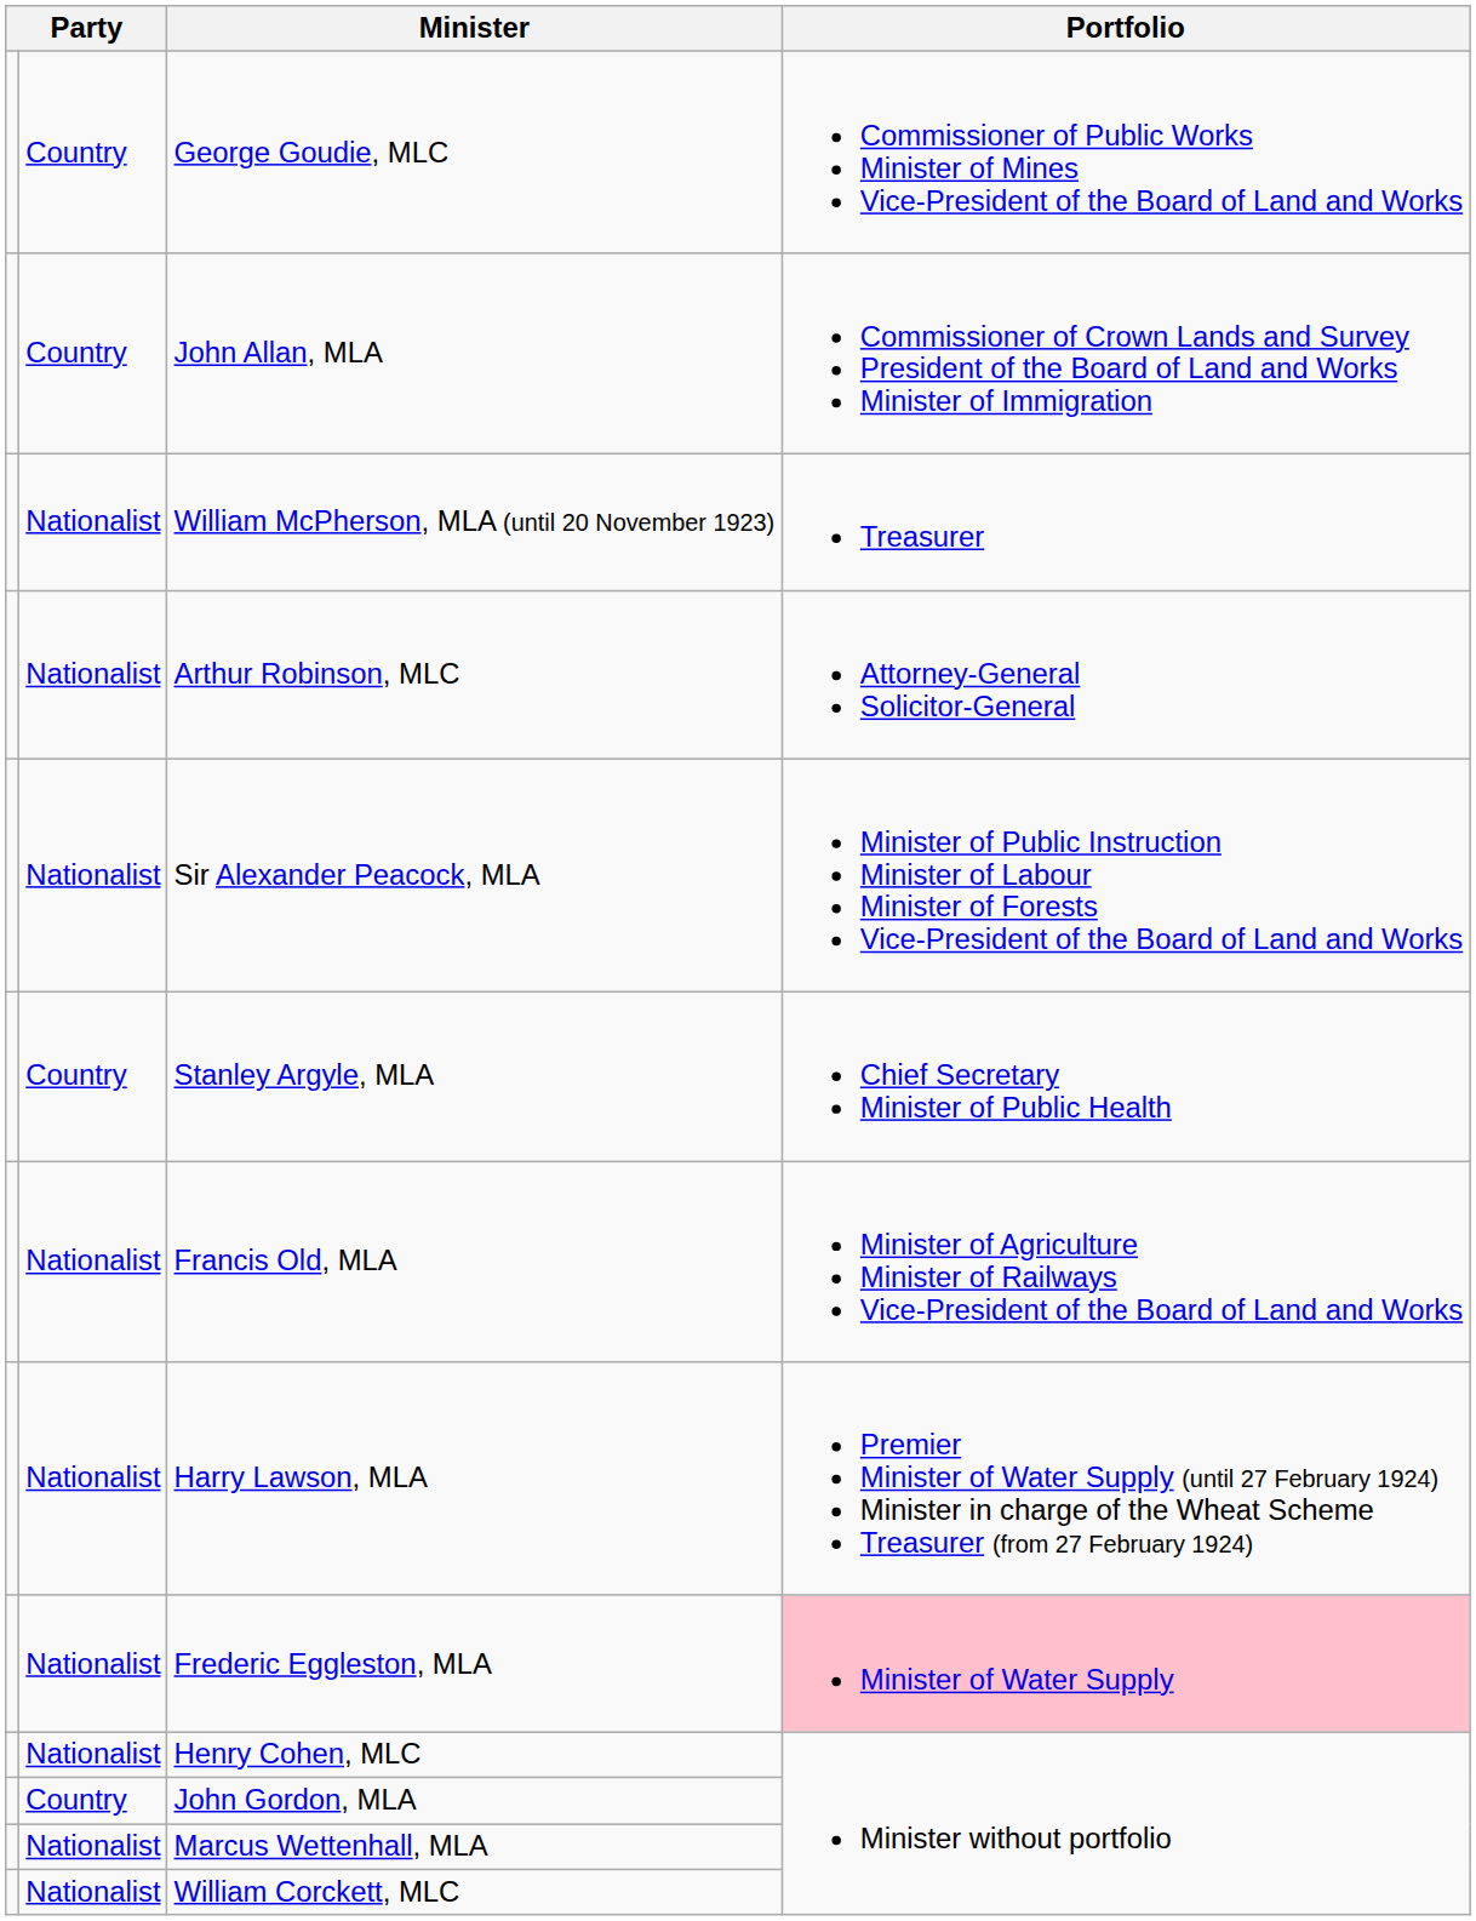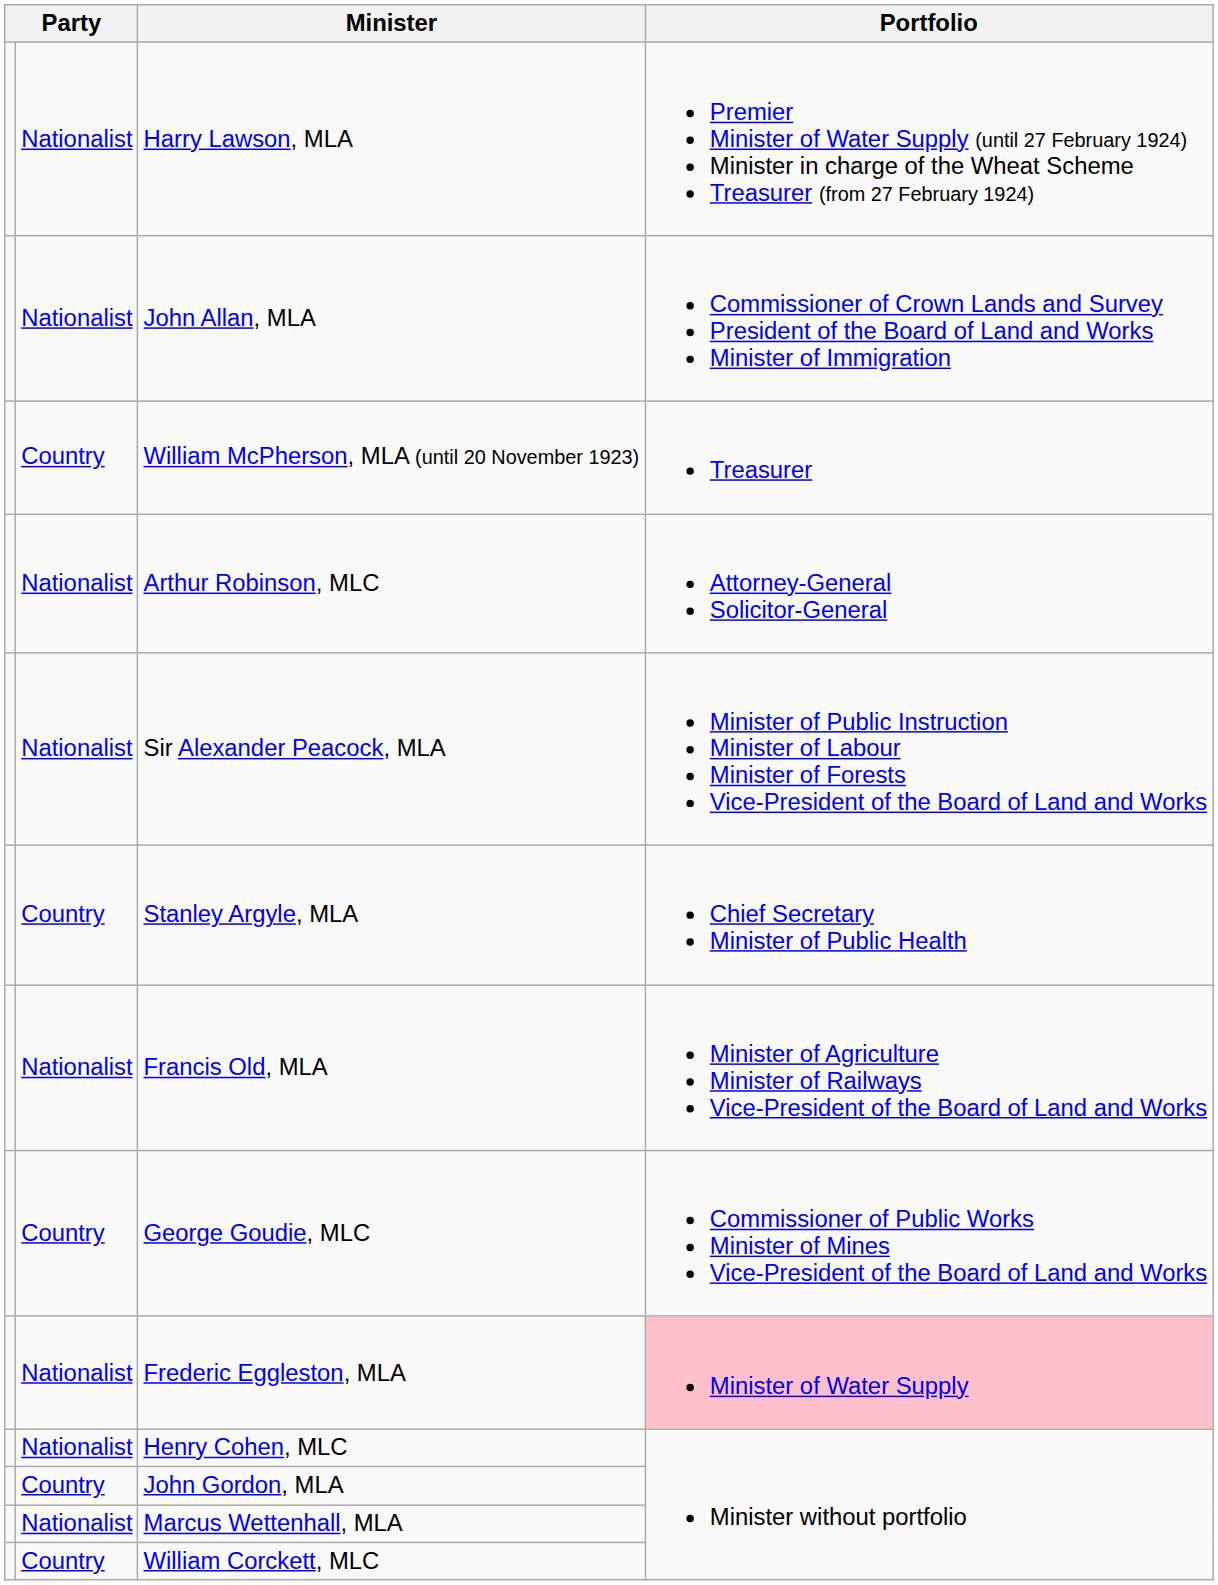rows swapped: Harry Lawson, MLA <-> George Goudie, MLC
John Allan, MLA | column 2: Country -> Nationalist
William McPherson, MLA (until 20 November 1923) | column 2: Nationalist -> Country
William Corckett, MLC | column 2: Nationalist -> Country
